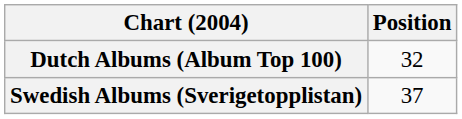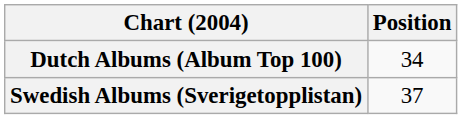Dutch Albums (Album Top 100) | Position: 32 -> 34
